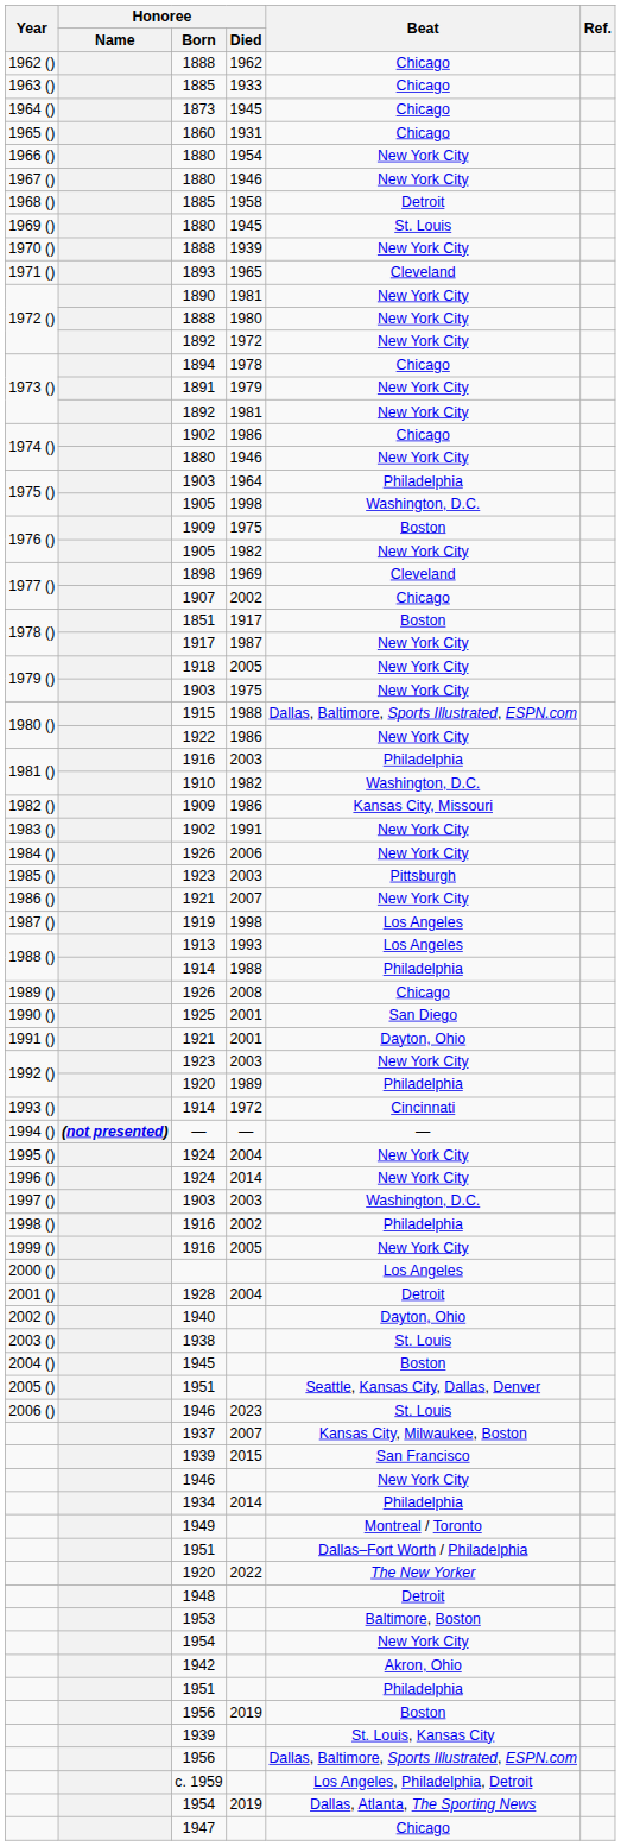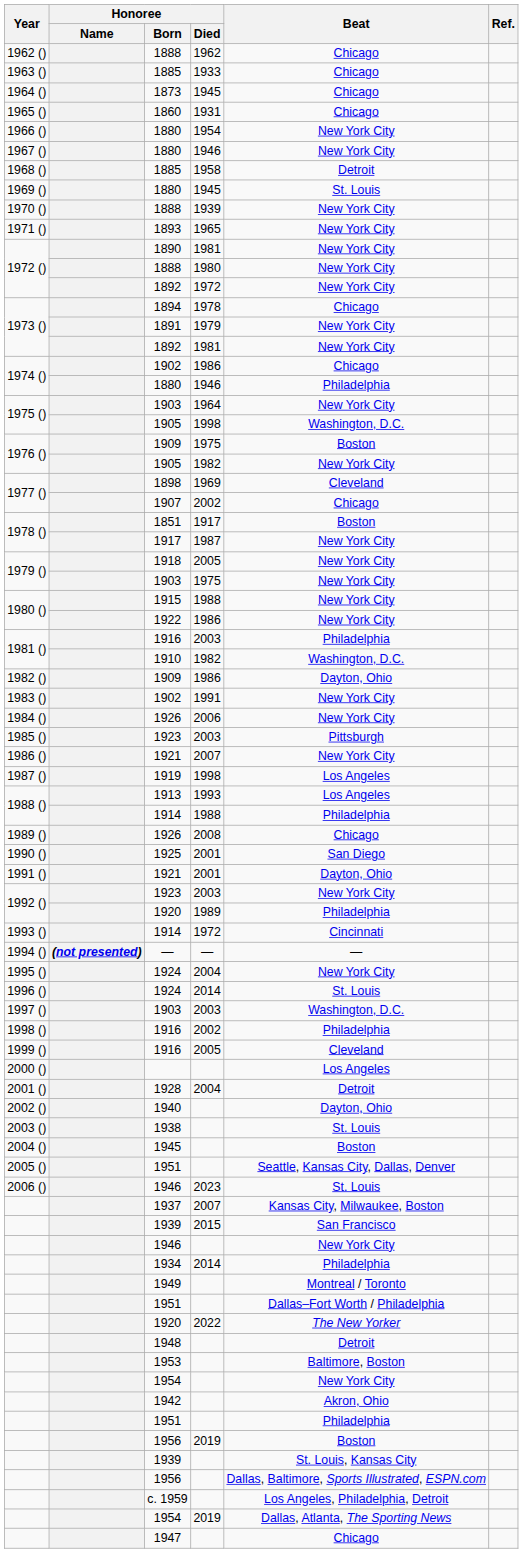1893 | Beat: Cleveland -> New York City
1974 () / 1880 | Beat: New York City -> Philadelphia
1975 () / 1903 | Beat: Philadelphia -> New York City
1915 | Beat: Dallas, Baltimore, Sports Illustrated, ESPN.com -> New York City
1982 () / 1909 | Beat: Kansas City, Missouri -> Dayton, Ohio
1996 () / 1924 | Beat: New York City -> St. Louis
1999 () / 1916 | Beat: New York City -> Cleveland
